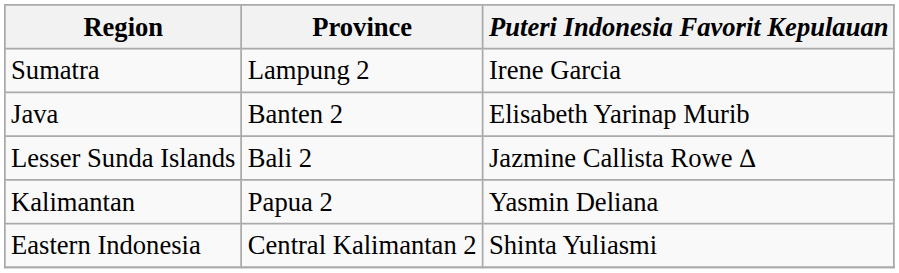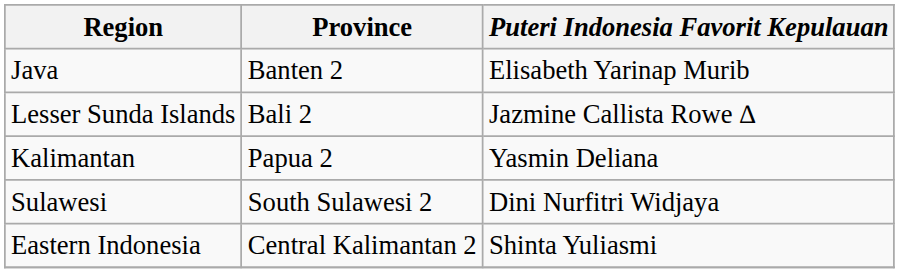- row: Sumatra | Lampung 2 | Irene Garcia
+ row: Sulawesi | South Sulawesi 2 | Dini Nurfitri Widjaya
